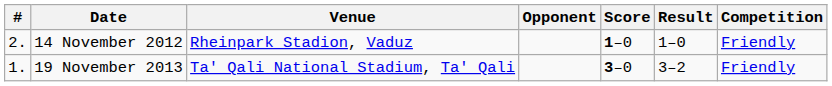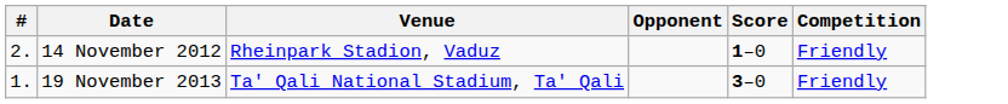- column: Result | 1–0 | 3–2
